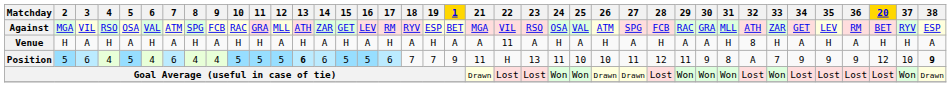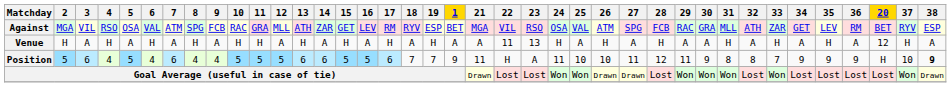Venue | 23: A -> 13
Venue | 32: 8 -> A
Venue | 20: H -> 12
Position | 13: bold -> normal
Position | 23: 13 -> A
Position | 32: A -> 8
Position | 20: 12 -> H
